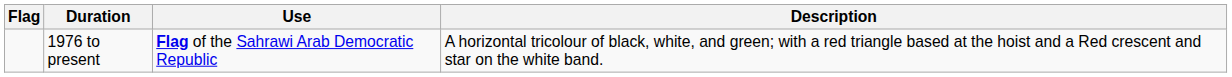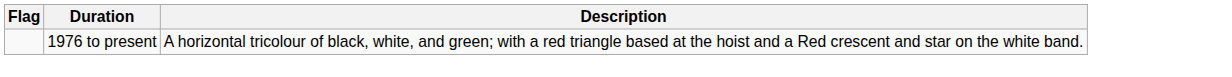- column: Use | Flag of the Sahrawi Arab Democratic Republic
